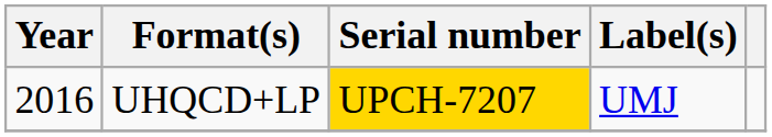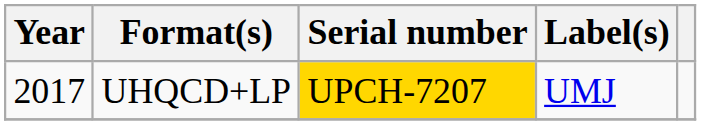UHQCD+LP | Year: 2016 -> 2017
